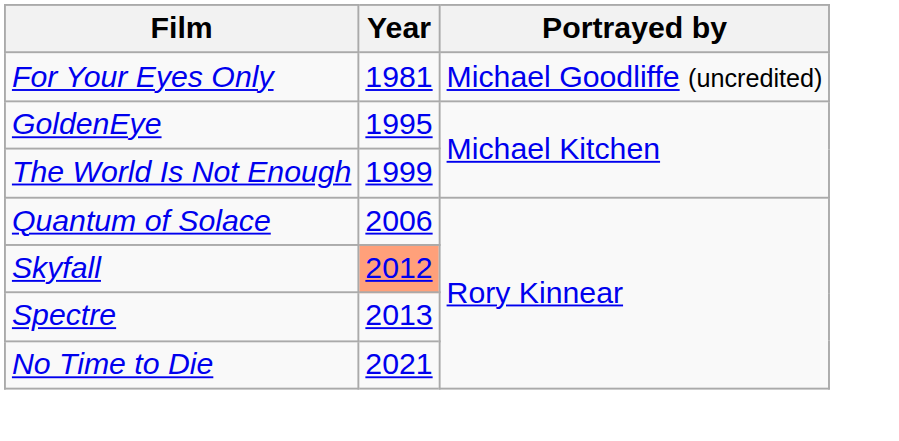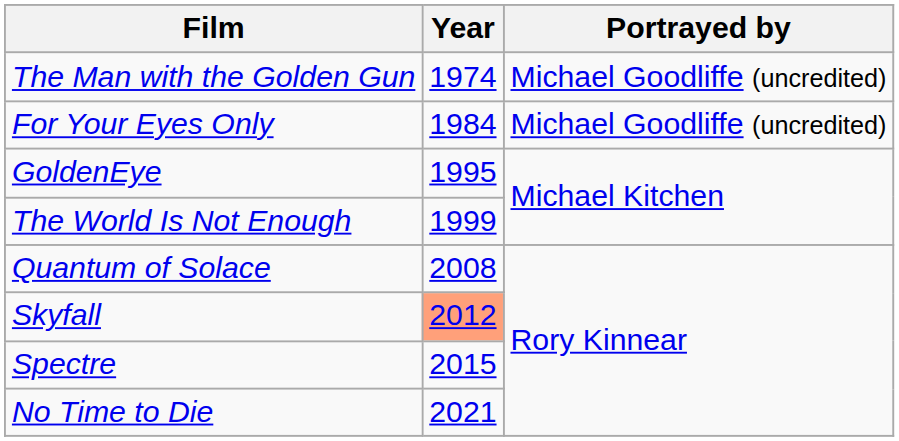+ row: The Man with the Golden Gun | 1974 | Michael Goodliffe (uncredited)
For Your Eyes Only | Year: 1981 -> 1984
Quantum of Solace | Year: 2006 -> 2008
Spectre | Year: 2013 -> 2015
